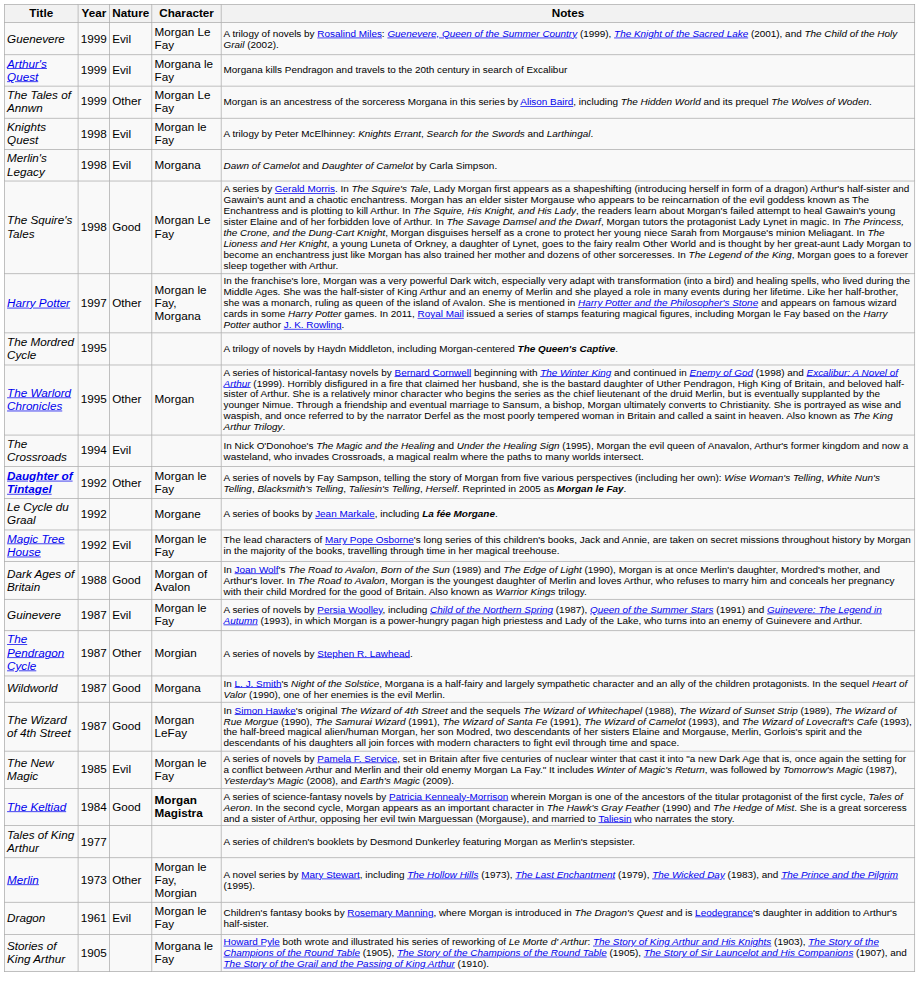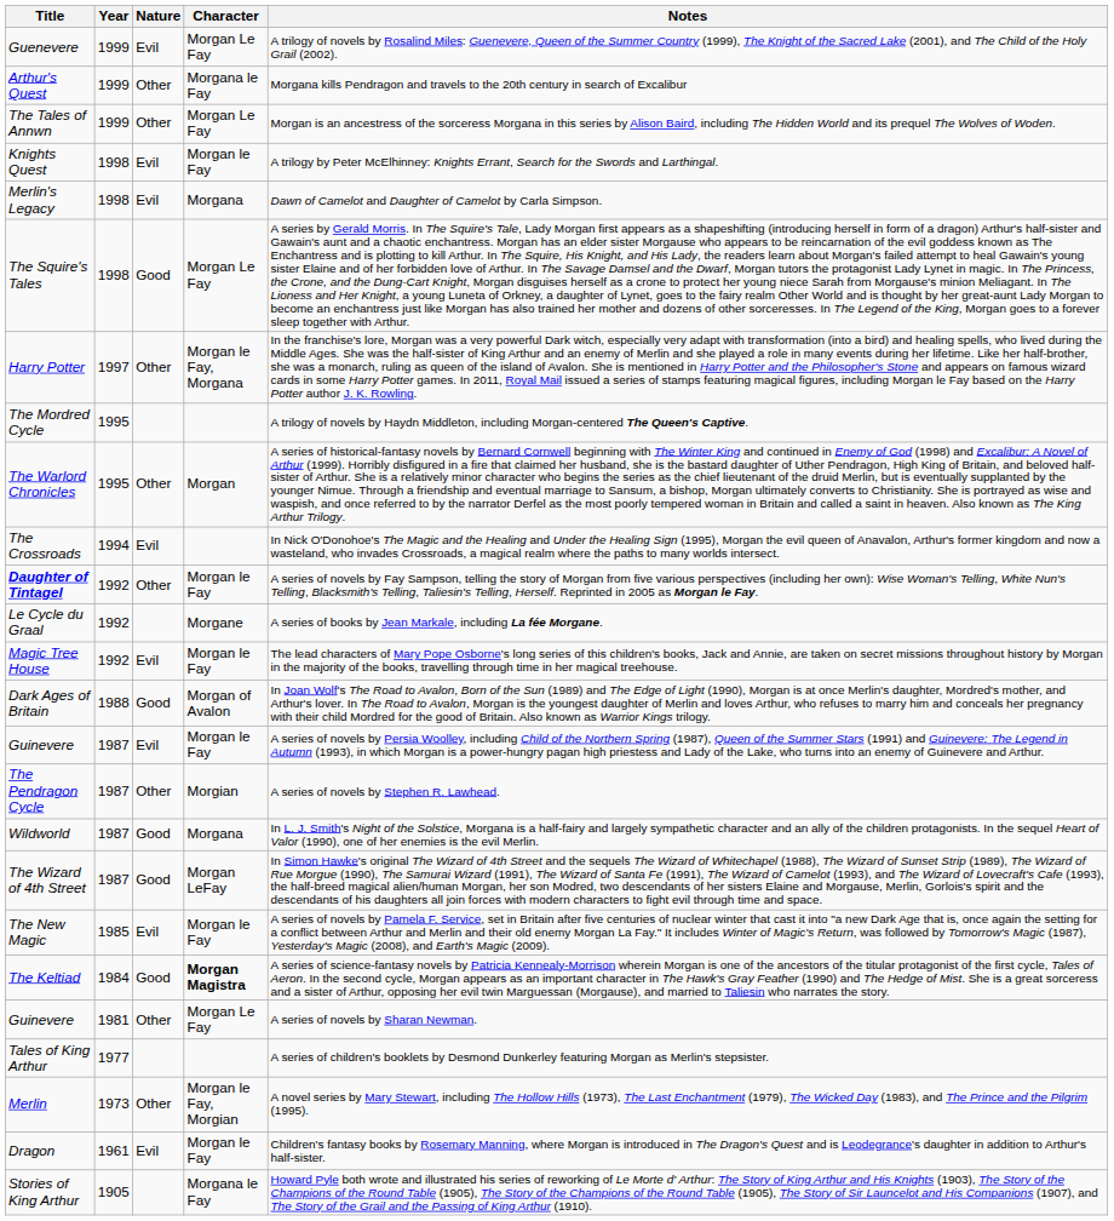Arthur's Quest | Nature: Evil -> Other
+ row: Guinevere | 1981 | Other | Morgan Le Fay | A series of novels by Sharan Newman.
